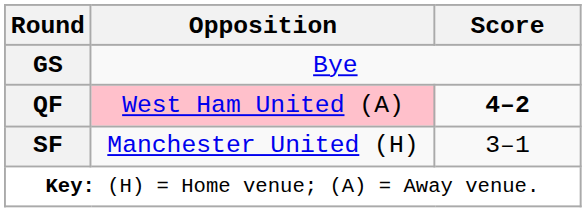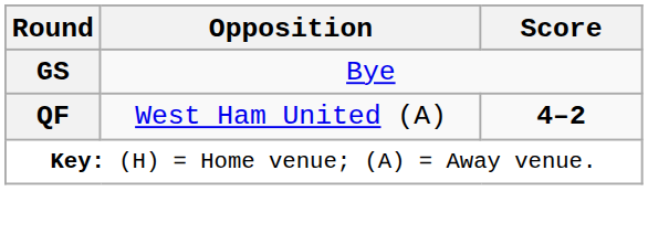QF | Opposition: pink background -> no background
- row: SF | Manchester United (H) | 3–1
